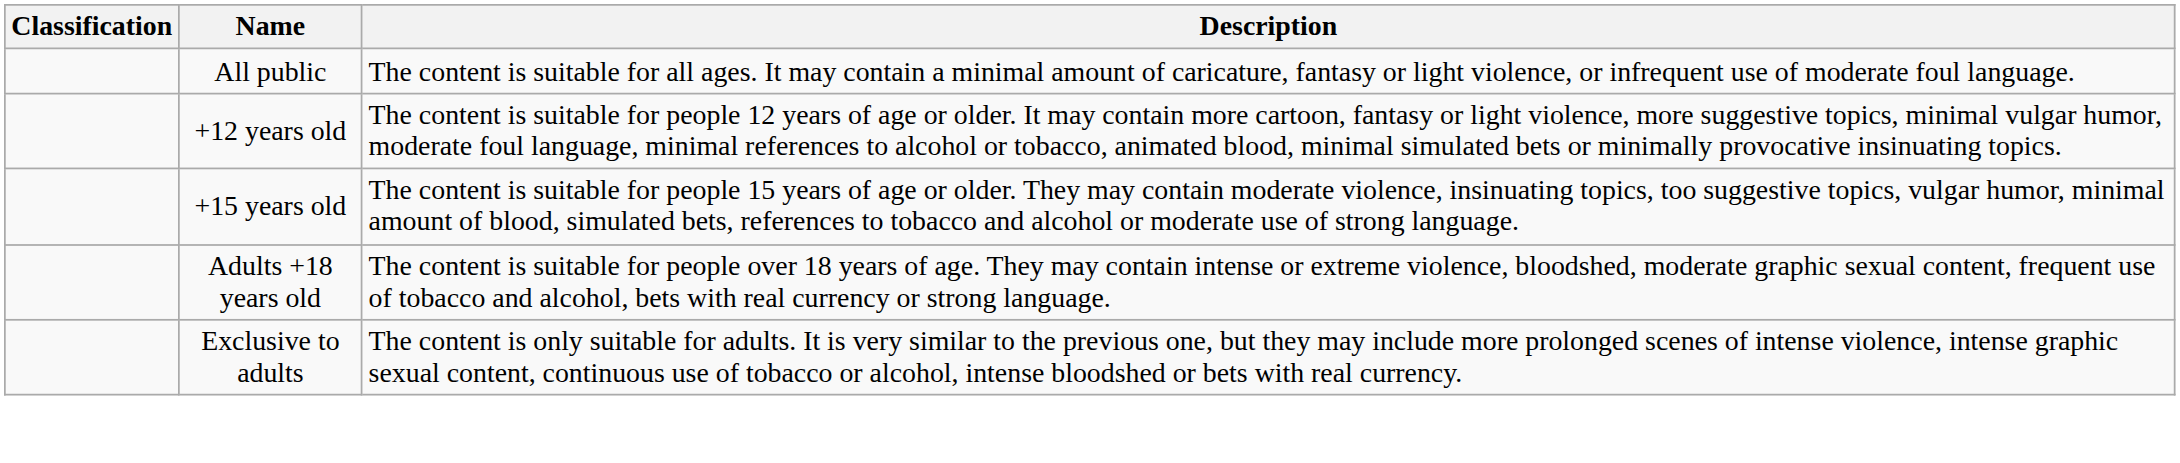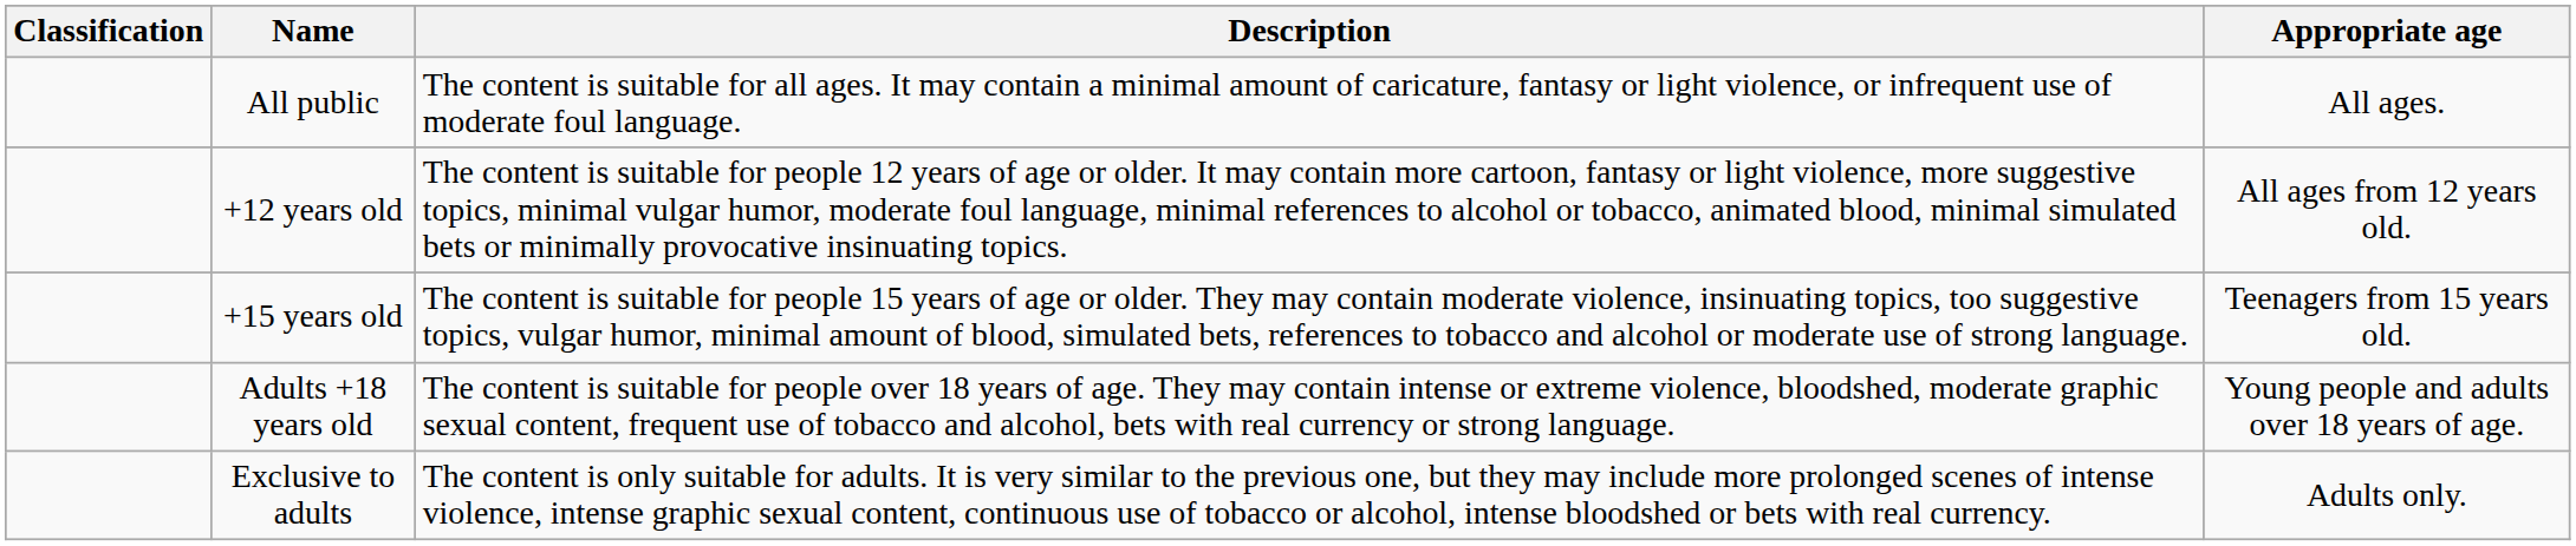+ column: Appropriate age | All ages. | All ages from 12 years old. | Teenagers from 15 years old. | Young people and adults over 18 years of age. | Adults only.
